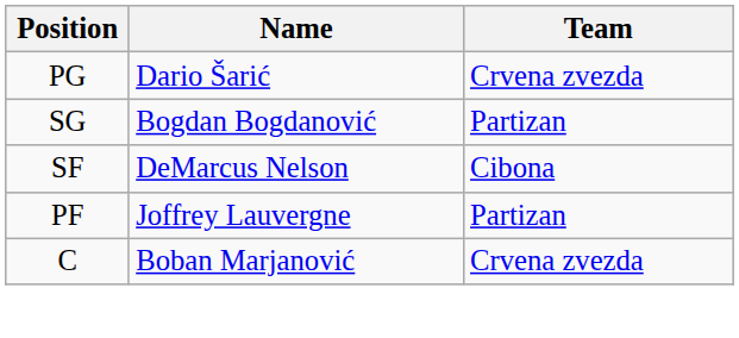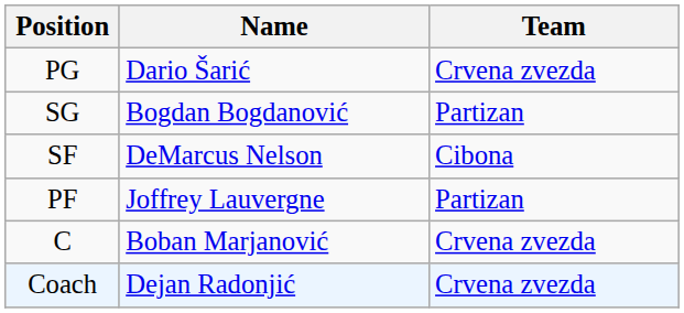+ row: Coach | Dejan Radonjić | Crvena zvezda
